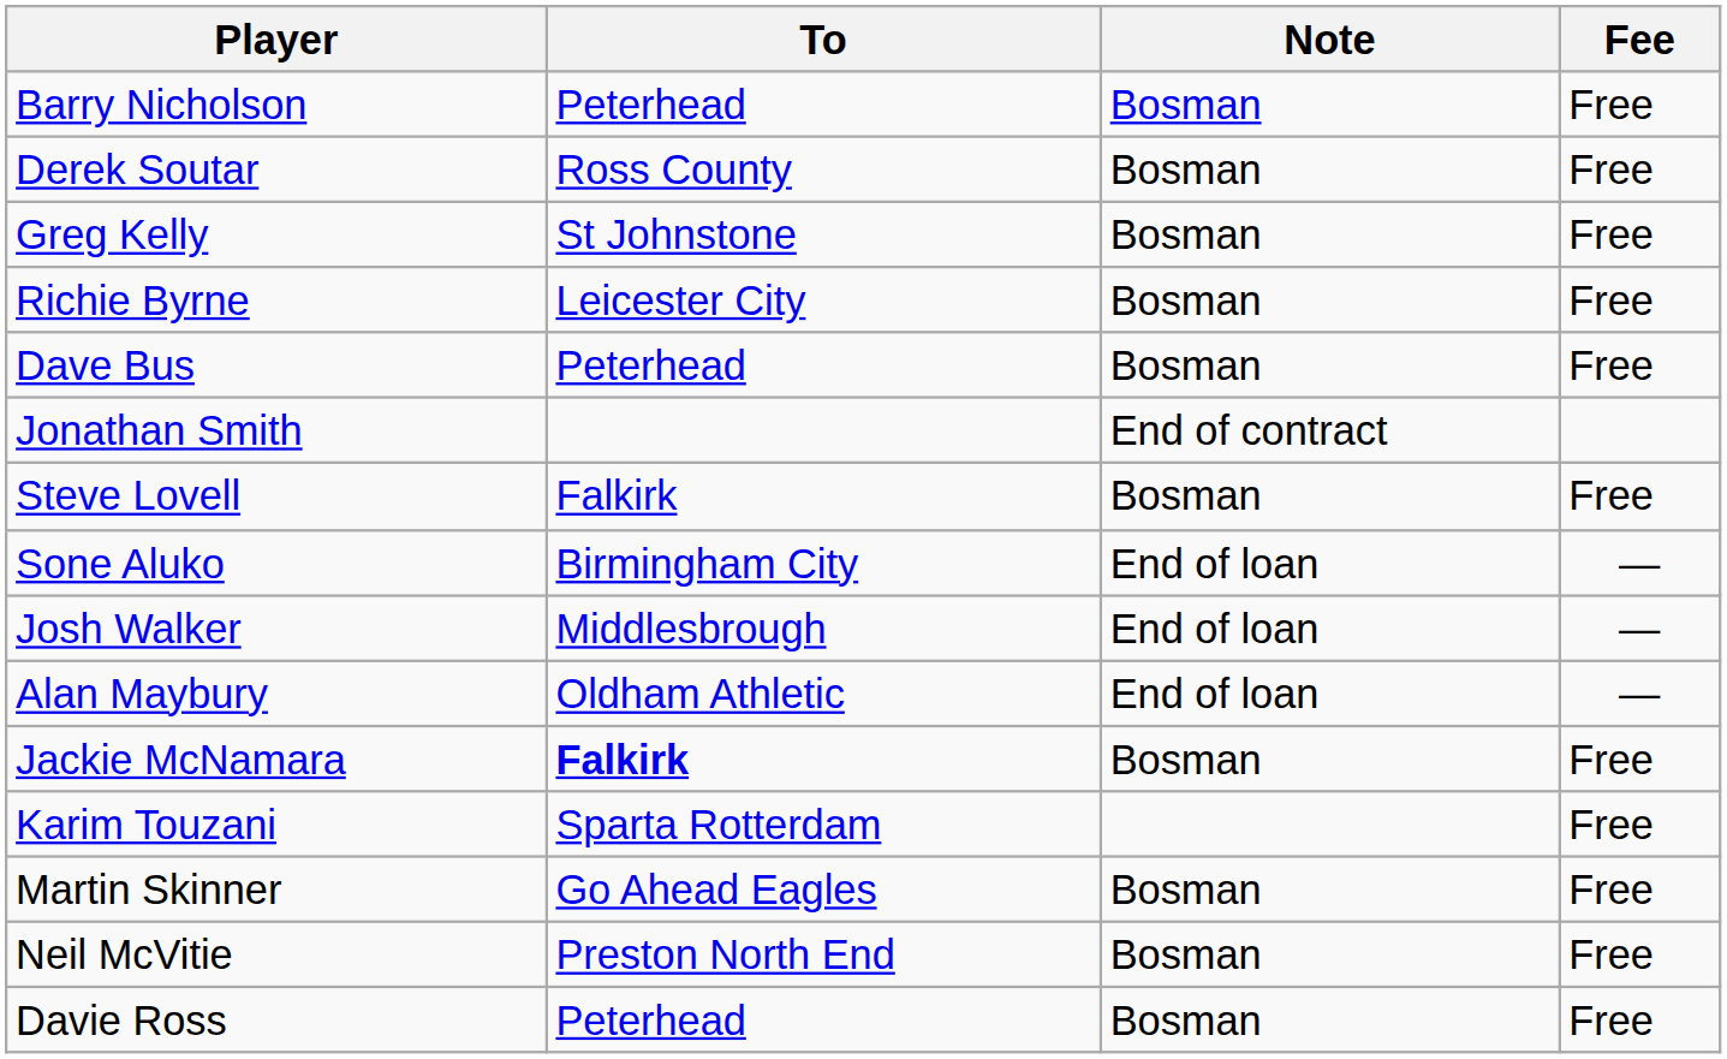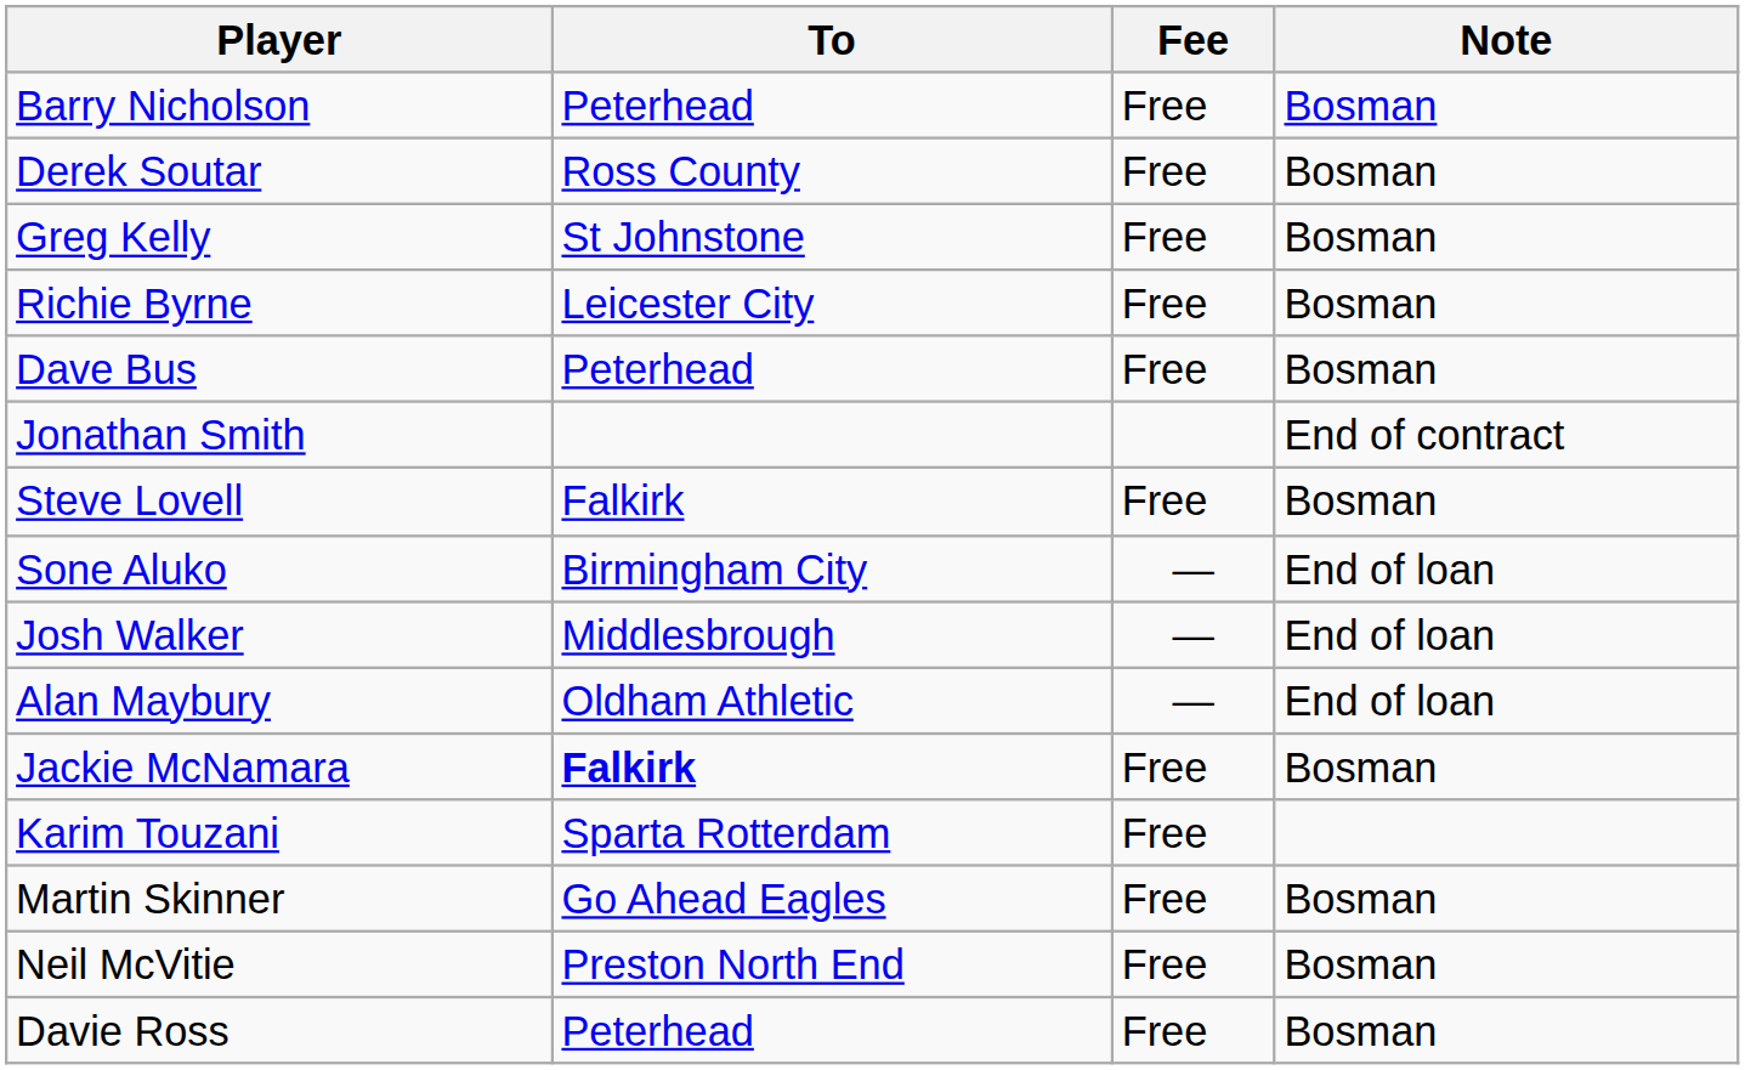columns swapped: Fee <-> Note
